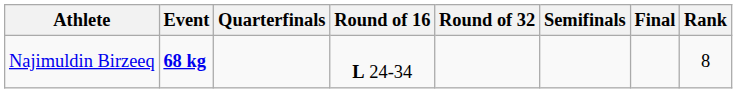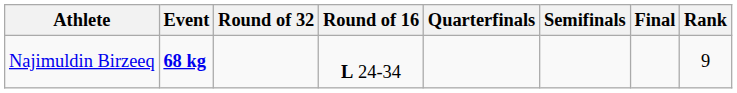columns swapped: Round of 32 <-> Quarterfinals
Najimuldin Birzeeq | Rank: 8 -> 9
